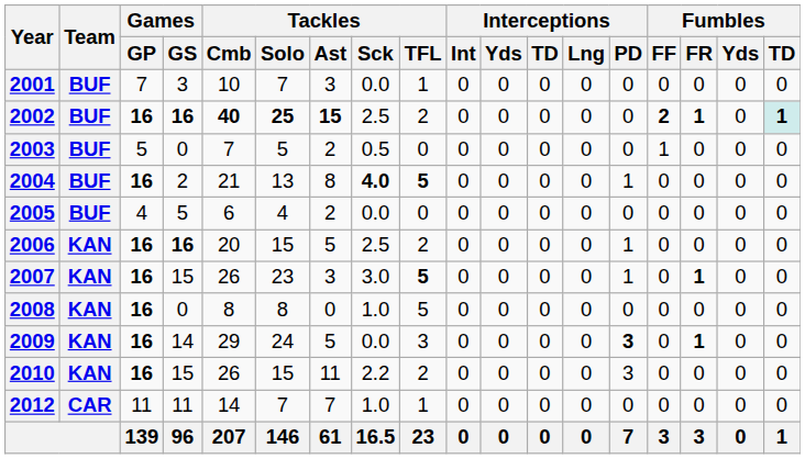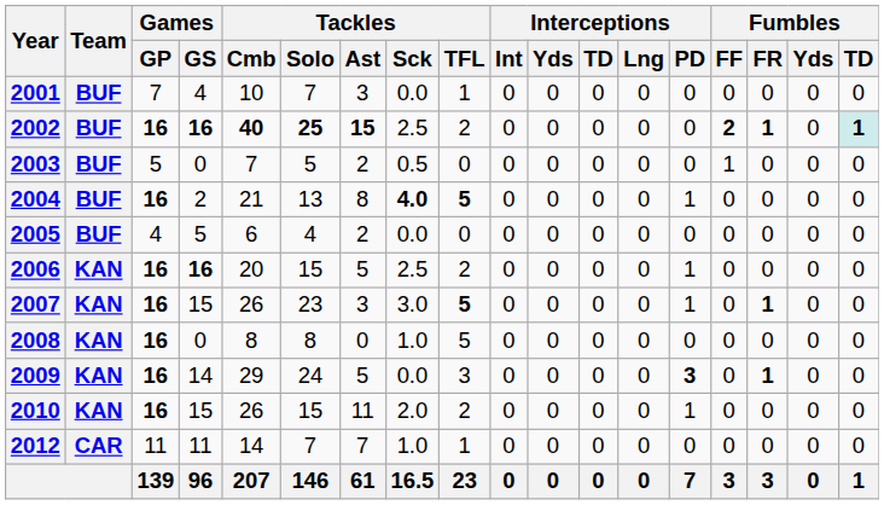2001 | Games / GS: 3 -> 4
2010 | Tackles / Sck: 2.2 -> 2.0
2010 | Interceptions / PD: 3 -> 1
